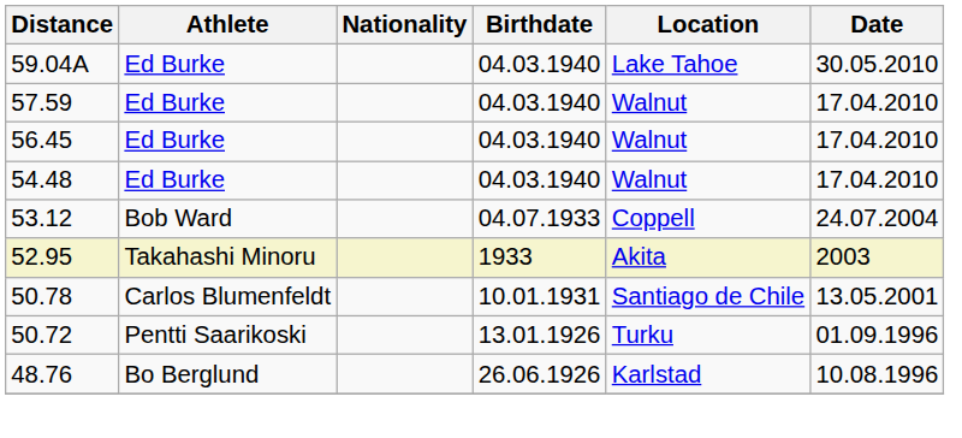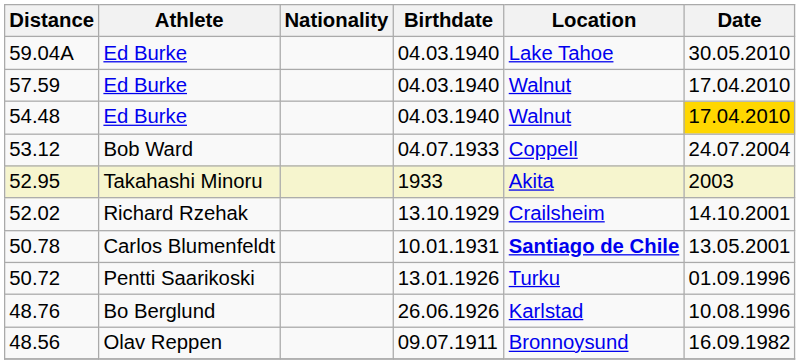- row: 56.45 | Ed Burke | 04.03.1940 | Walnut | 17.04.2010
54.48 | Date: no background -> gold background
+ row: 52.02 | Richard Rzehak | 13.10.1929 | Crailsheim | 14.10.2001
50.78 | Location: normal -> bold
+ row: 48.56 | Olav Reppen | 09.07.1911 | Bronnoysund | 16.09.1982
